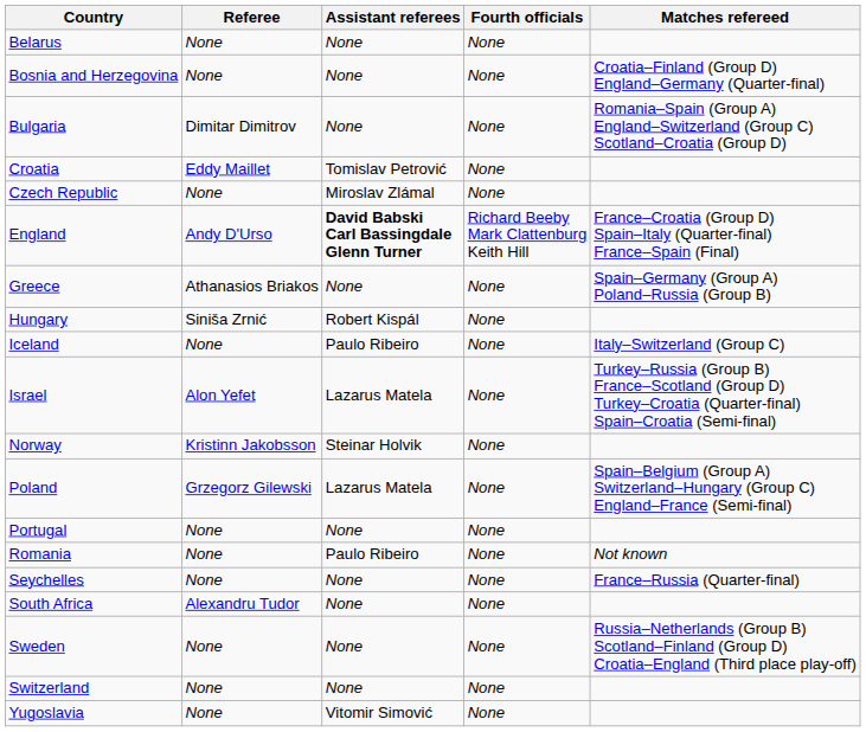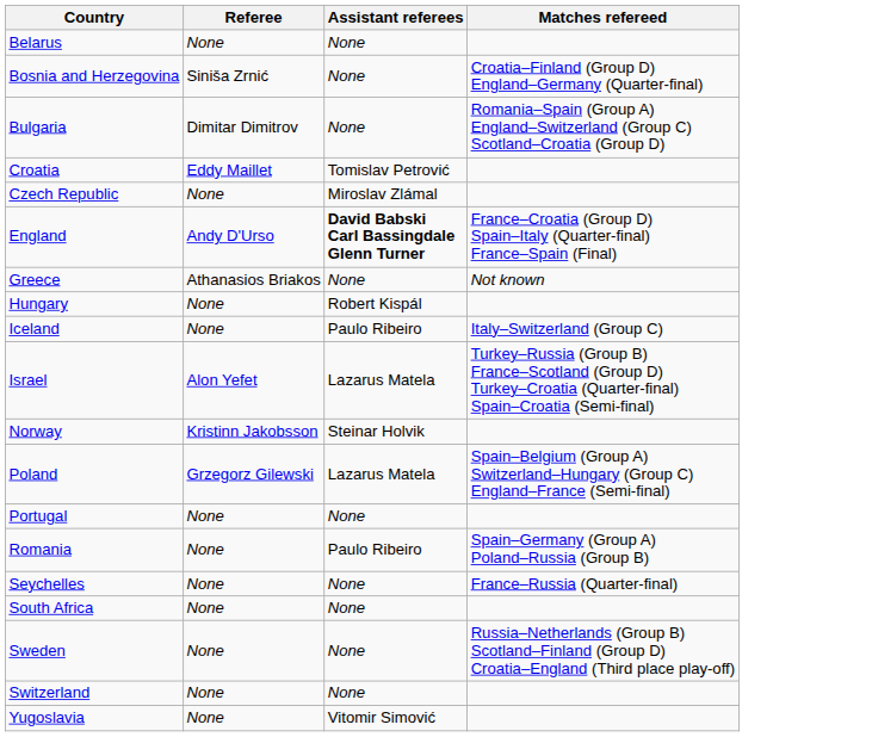- column: Fourth officials | None | None | None | None | None | Richard Beeby Mark Clattenburg Keith Hill | None | None | None | None | None | None | None | None | None | None | None | None | None
Bosnia and Herzegovina | Referee: None -> Siniša Zrnić
Greece | Matches refereed: Spain–Germany (Group A) Poland–Russia (Group B) -> Not known
Hungary | Referee: Siniša Zrnić -> None
Romania | Matches refereed: Not known -> Spain–Germany (Group A) Poland–Russia (Group B)
South Africa | Referee: Alexandru Tudor -> None
